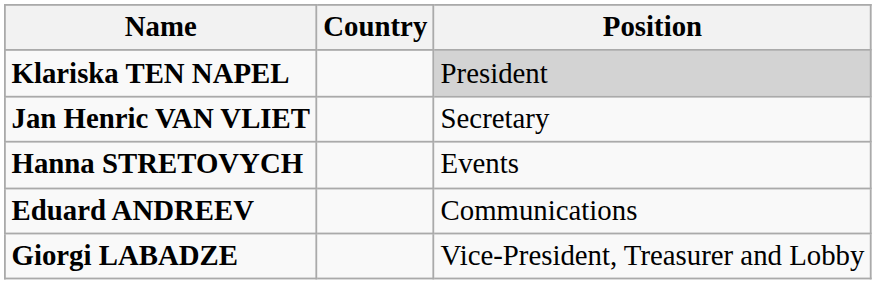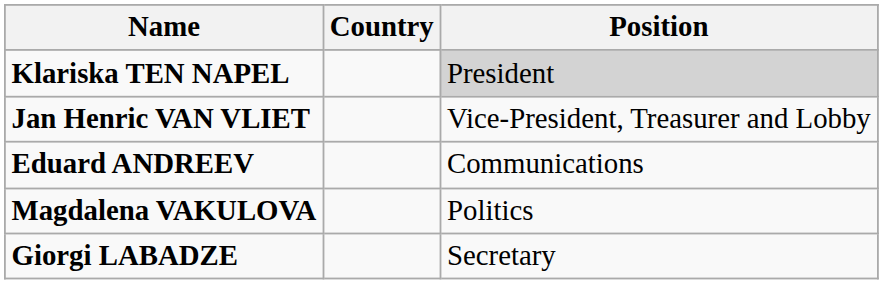Jan Henric VAN VLIET | Position: Secretary -> Vice-President, Treasurer and Lobby
- row: Hanna STRETOVYCH | Events
+ row: Magdalena VAKULOVA | Politics
Giorgi LABADZE | Position: Vice-President, Treasurer and Lobby -> Secretary
